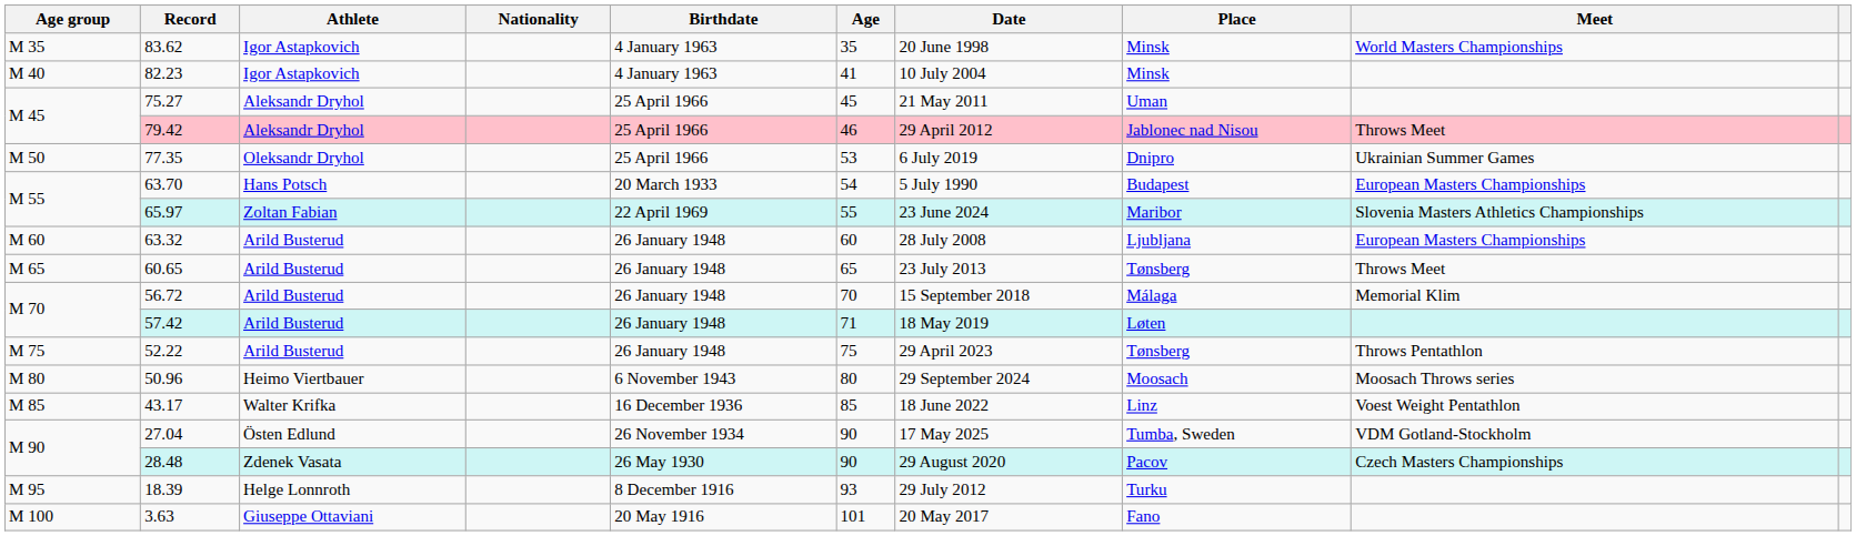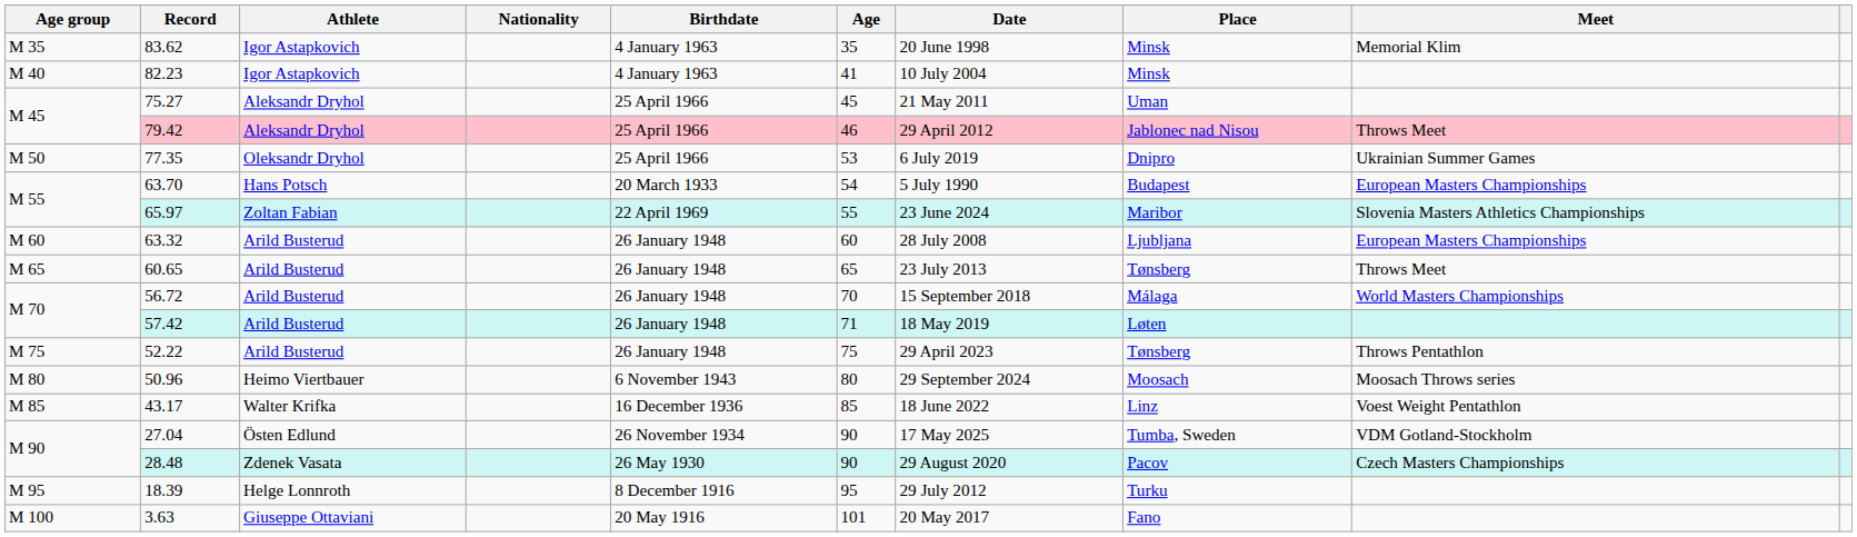83.62 | Meet: World Masters Championships -> Memorial Klim
56.72 | Meet: Memorial Klim -> World Masters Championships
18.39 | Age: 93 -> 95
